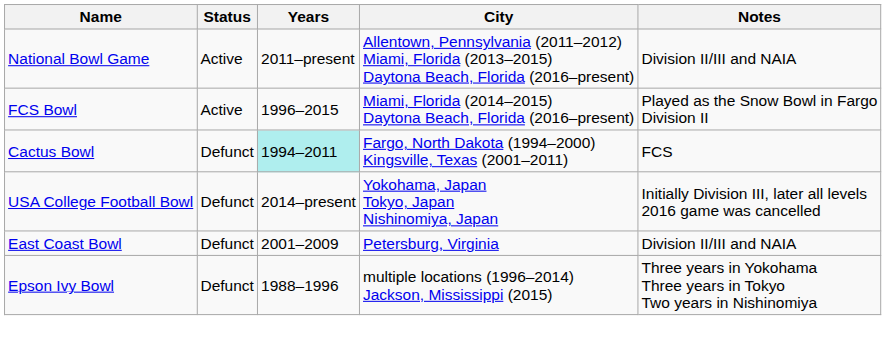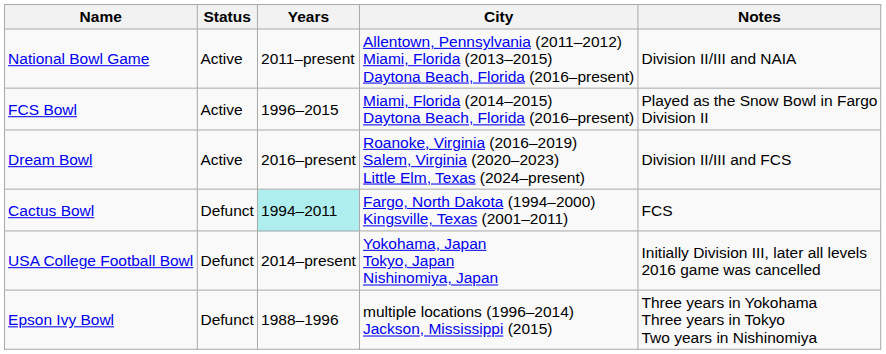+ row: Dream Bowl | Active | 2016–present | Roanoke, Virginia (2016–2019) Salem, Virginia (2020–2023) Little Elm, Texas (2024–present) | Division II/III and FCS
- row: East Coast Bowl | Defunct | 2001–2009 | Petersburg, Virginia | Division II/III and NAIA
